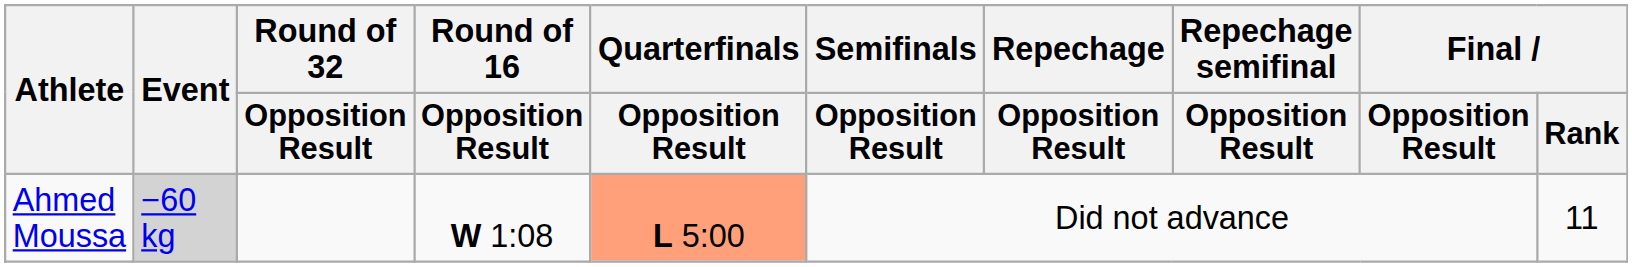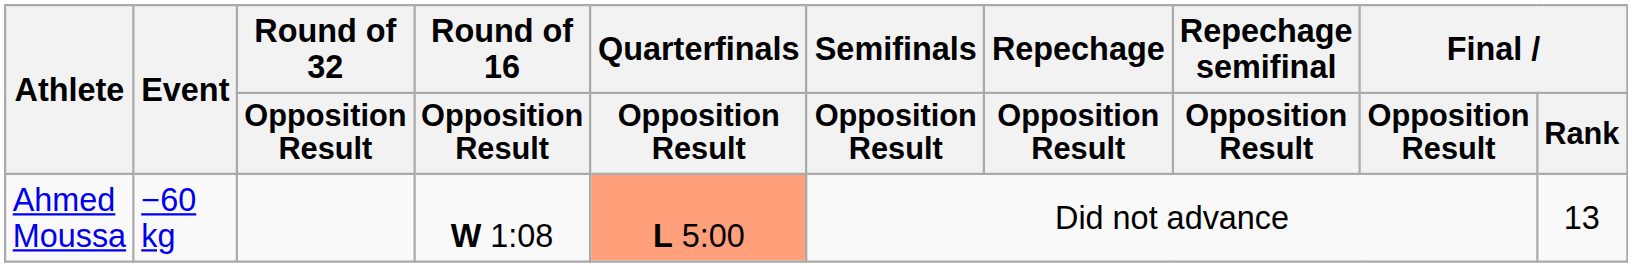Ahmed Moussa | Event: lightgrey background -> no background
Ahmed Moussa | Final / Rank: 11 -> 13
